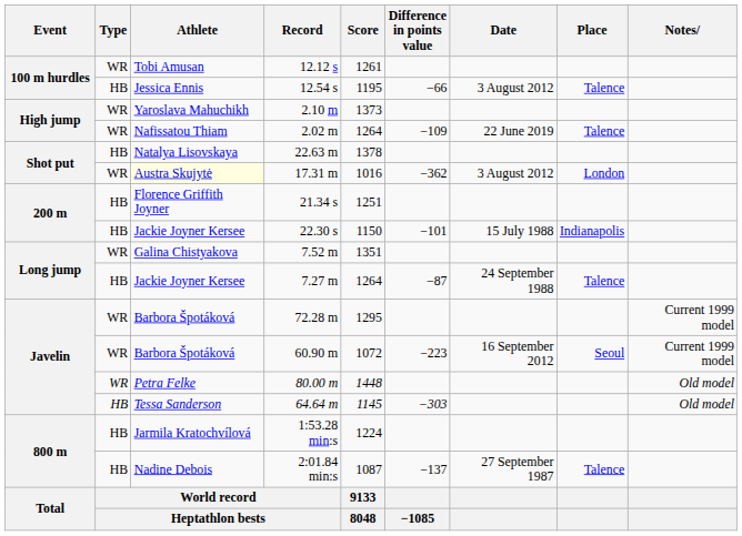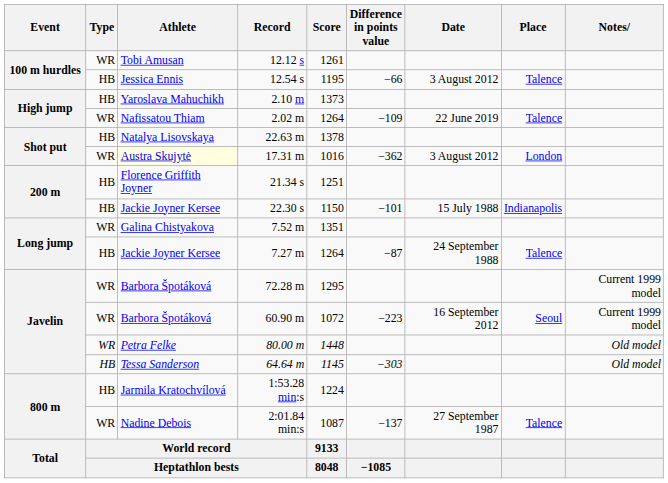2.10 m | Type: WR -> HB
2:01.84 min:s | Type: HB -> WR
